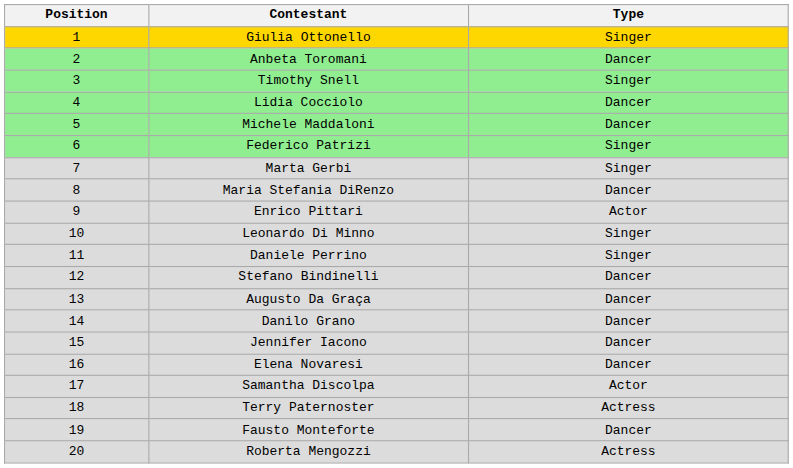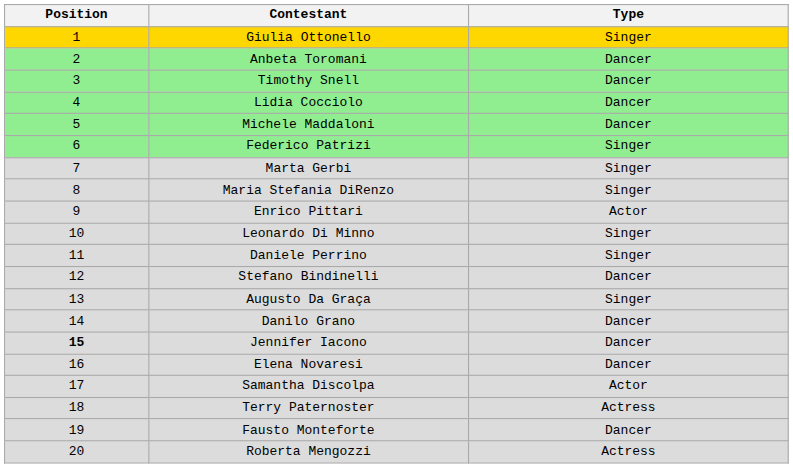Timothy Snell | Type: Singer -> Dancer
Maria Stefania DiRenzo | Type: Dancer -> Singer
Augusto Da Graça | Type: Dancer -> Singer
Jennifer Iacono | Position: normal -> bold
